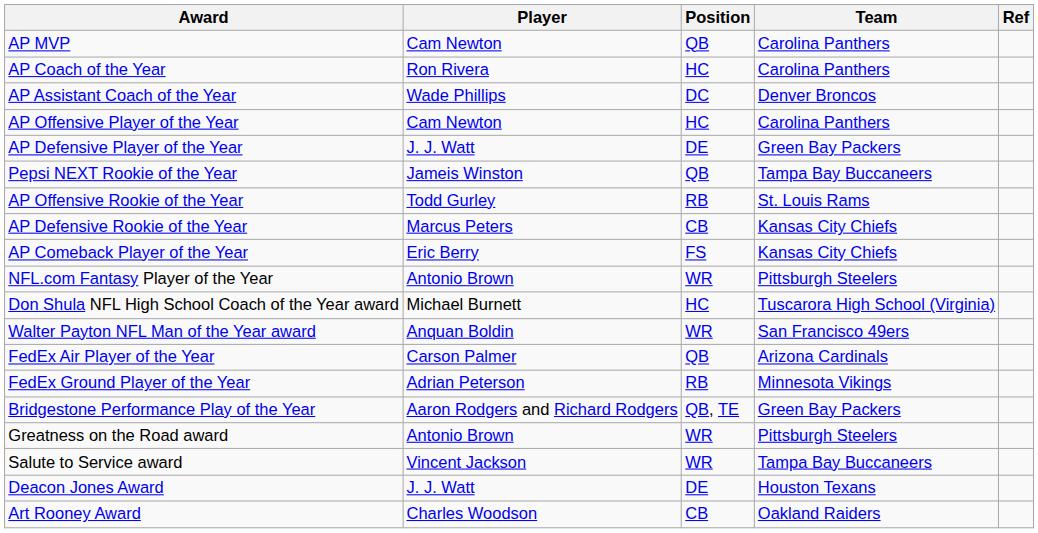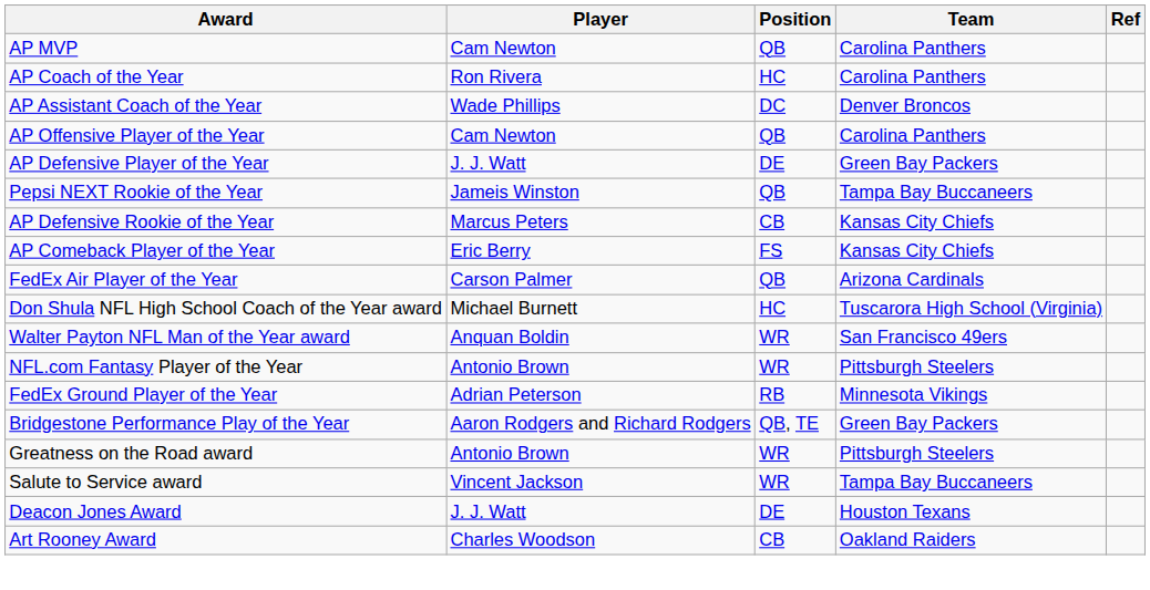AP Offensive Player of the Year | Position: HC -> QB
- row: AP Offensive Rookie of the Year | Todd Gurley | RB | St. Louis Rams
rows swapped: NFL.com Fantasy Player of the Year <-> FedEx Air Player of the Year
